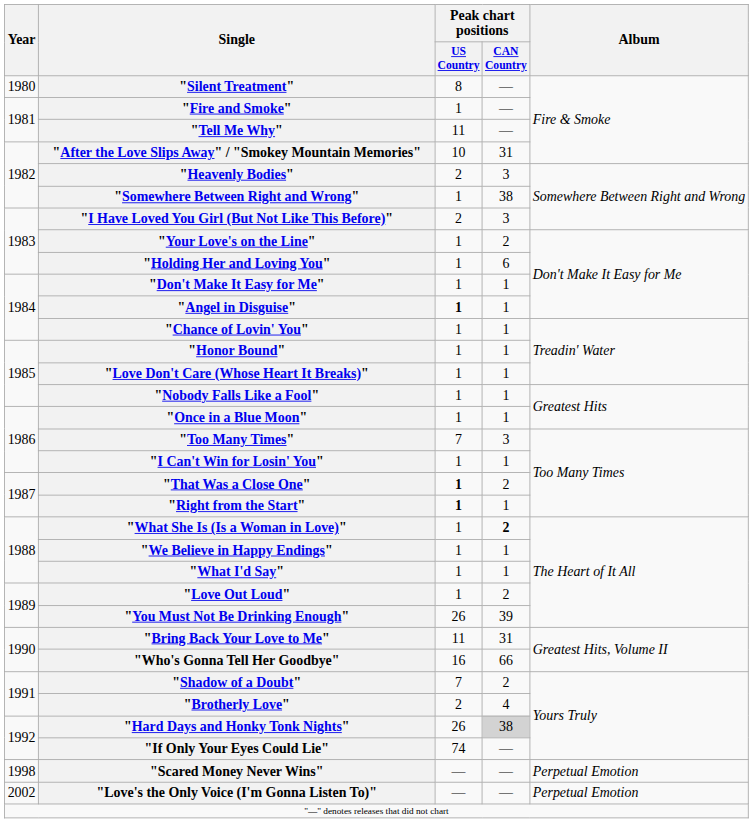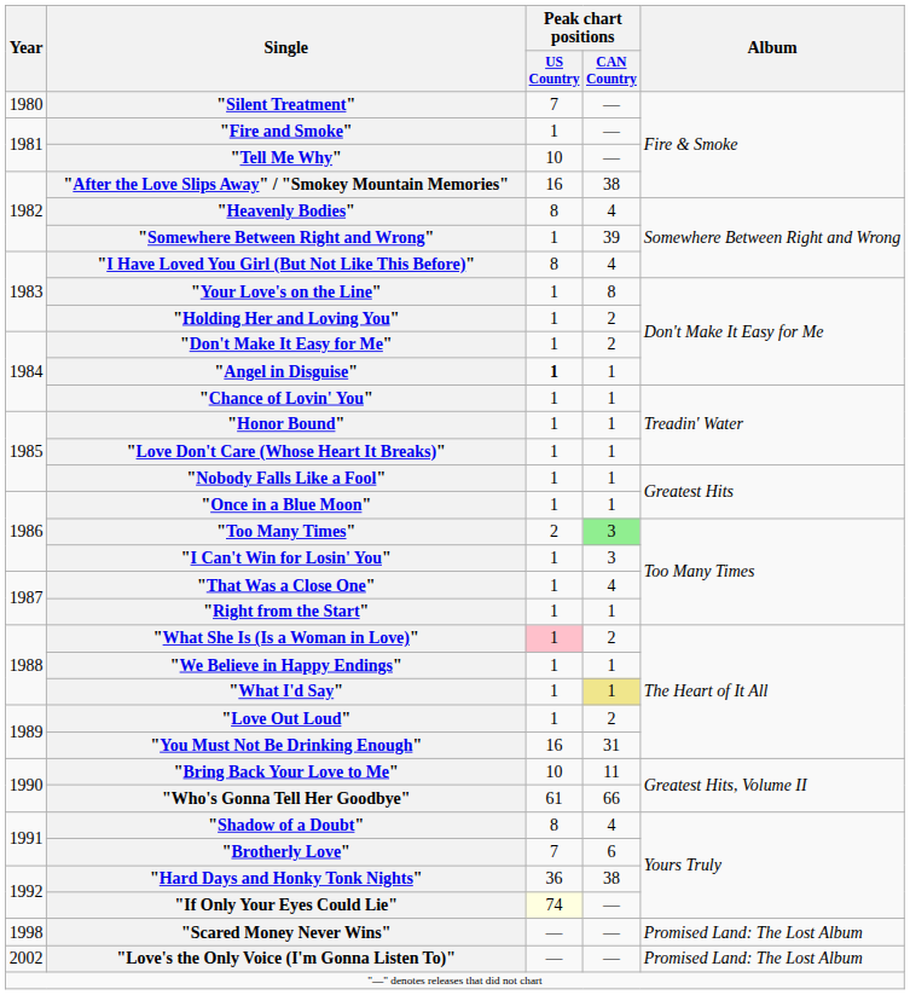"Silent Treatment" | Peak chart positions / US Country: 8 -> 7
"Tell Me Why" | Peak chart positions / US Country: 11 -> 10
"After the Love Slips Away" / "Smokey Mountain Memories" | Peak chart positions / US Country: 10 -> 16
"After the Love Slips Away" / "Smokey Mountain Memories" | Peak chart positions / CAN Country: 31 -> 38
"Heavenly Bodies" | Peak chart positions / US Country: 2 -> 8
"Heavenly Bodies" | Peak chart positions / CAN Country: 3 -> 4
"Somewhere Between Right and Wrong" | Peak chart positions / CAN Country: 38 -> 39
"I Have Loved You Girl (But Not Like This Before)" | Peak chart positions / US Country: 2 -> 8
"I Have Loved You Girl (But Not Like This Before)" | Peak chart positions / CAN Country: 3 -> 4
"Your Love's on the Line" | Peak chart positions / CAN Country: 2 -> 8
"Holding Her and Loving You" | Peak chart positions / CAN Country: 6 -> 2
"Don't Make It Easy for Me" | Peak chart positions / CAN Country: 1 -> 2
"Too Many Times" | Peak chart positions / US Country: 7 -> 2
"Too Many Times" | Peak chart positions / CAN Country: no background -> lightgreen background
"I Can't Win for Losin' You" | Peak chart positions / CAN Country: 1 -> 3
"That Was a Close One" | Peak chart positions / US Country: bold -> normal
"That Was a Close One" | Peak chart positions / CAN Country: 2 -> 4
"Right from the Start" | Peak chart positions / US Country: bold -> normal
"What She Is (Is a Woman in Love)" | Peak chart positions / US Country: no background -> pink background
"What She Is (Is a Woman in Love)" | Peak chart positions / CAN Country: bold -> normal
"What I'd Say" | Peak chart positions / CAN Country: no background -> khaki background
"You Must Not Be Drinking Enough" | Peak chart positions / US Country: 26 -> 16
"You Must Not Be Drinking Enough" | Peak chart positions / CAN Country: 39 -> 31
"Bring Back Your Love to Me" | Peak chart positions / US Country: 11 -> 10
"Bring Back Your Love to Me" | Peak chart positions / CAN Country: 31 -> 11
"Who's Gonna Tell Her Goodbye" | Peak chart positions / US Country: 16 -> 61
"Shadow of a Doubt" | Peak chart positions / US Country: 7 -> 8
"Shadow of a Doubt" | Peak chart positions / CAN Country: 2 -> 4
"Brotherly Love" | Peak chart positions / US Country: 2 -> 7
"Brotherly Love" | Peak chart positions / CAN Country: 4 -> 6
"Hard Days and Honky Tonk Nights" | Peak chart positions / US Country: 26 -> 36
"Hard Days and Honky Tonk Nights" | Peak chart positions / CAN Country: lightgrey background -> no background
"If Only Your Eyes Could Lie" | Peak chart positions / US Country: no background -> lightyellow background
"Scared Money Never Wins" | Album: Perpetual Emotion -> Promised Land: The Lost Album
"Love's the Only Voice (I'm Gonna Listen To)" | Album: Perpetual Emotion -> Promised Land: The Lost Album
